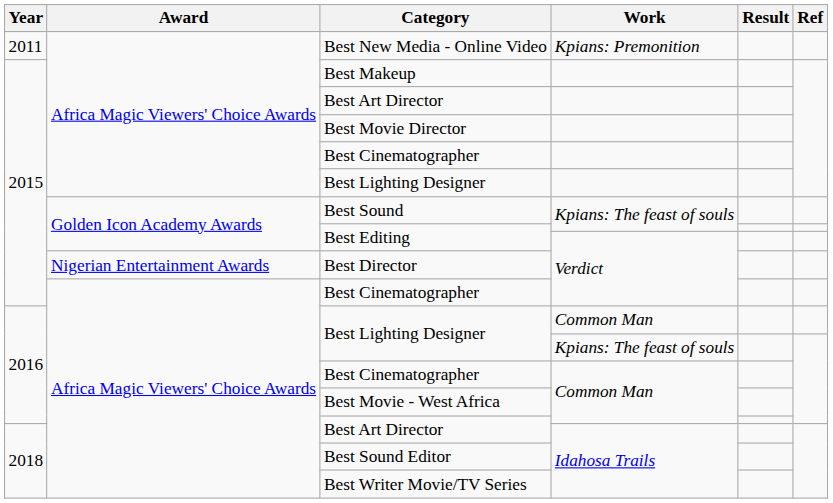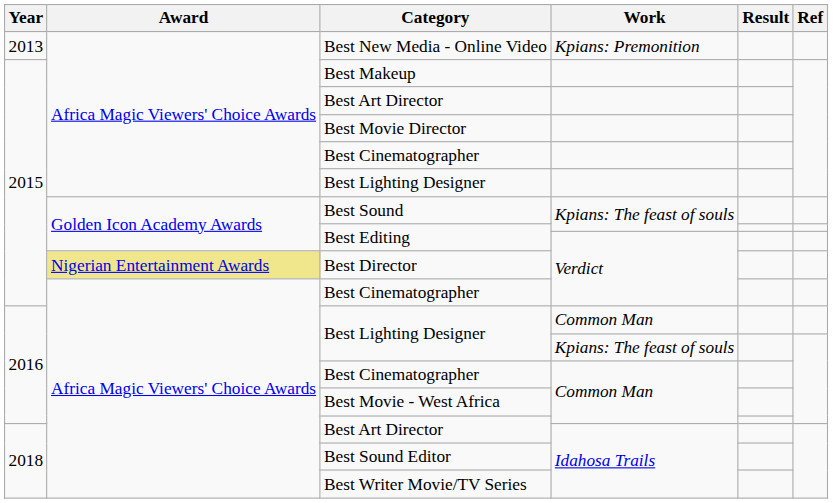Best New Media - Online Video | Year: 2011 -> 2013
Best Director | Award: no background -> khaki background
